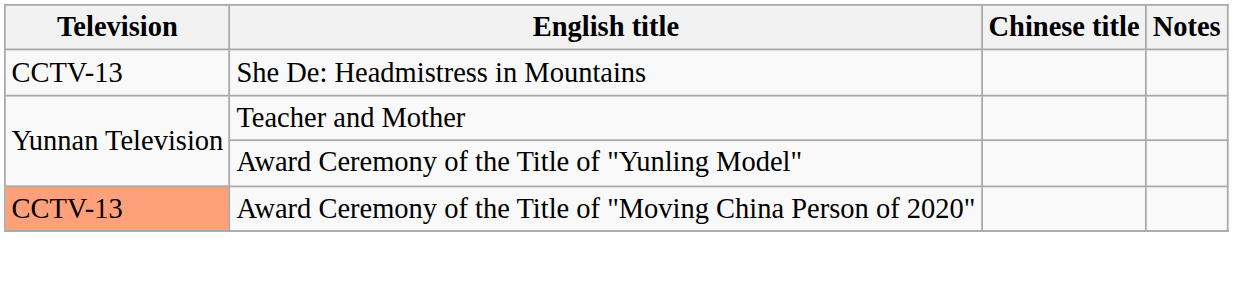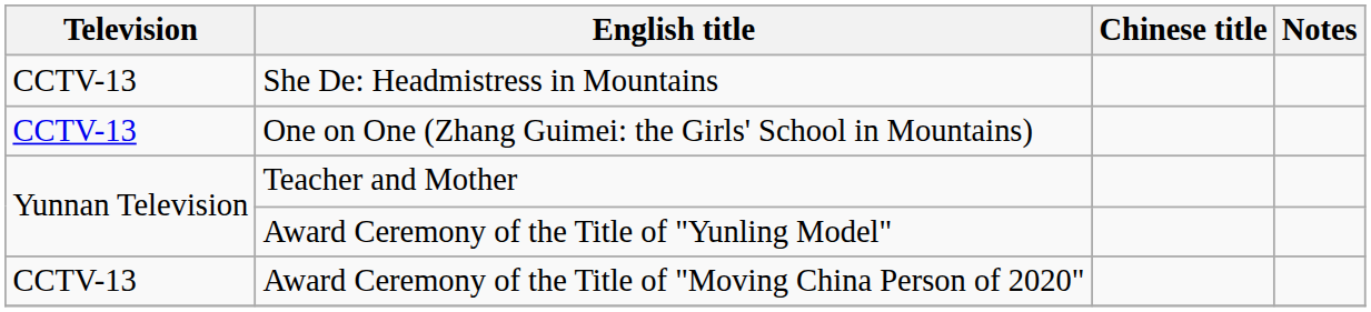+ row: CCTV-13 | One on One (Zhang Guimei: the Girls' School in Mountains)
Award Ceremony of the Title of "Moving China Person of 2020" | Television: lightsalmon background -> no background
